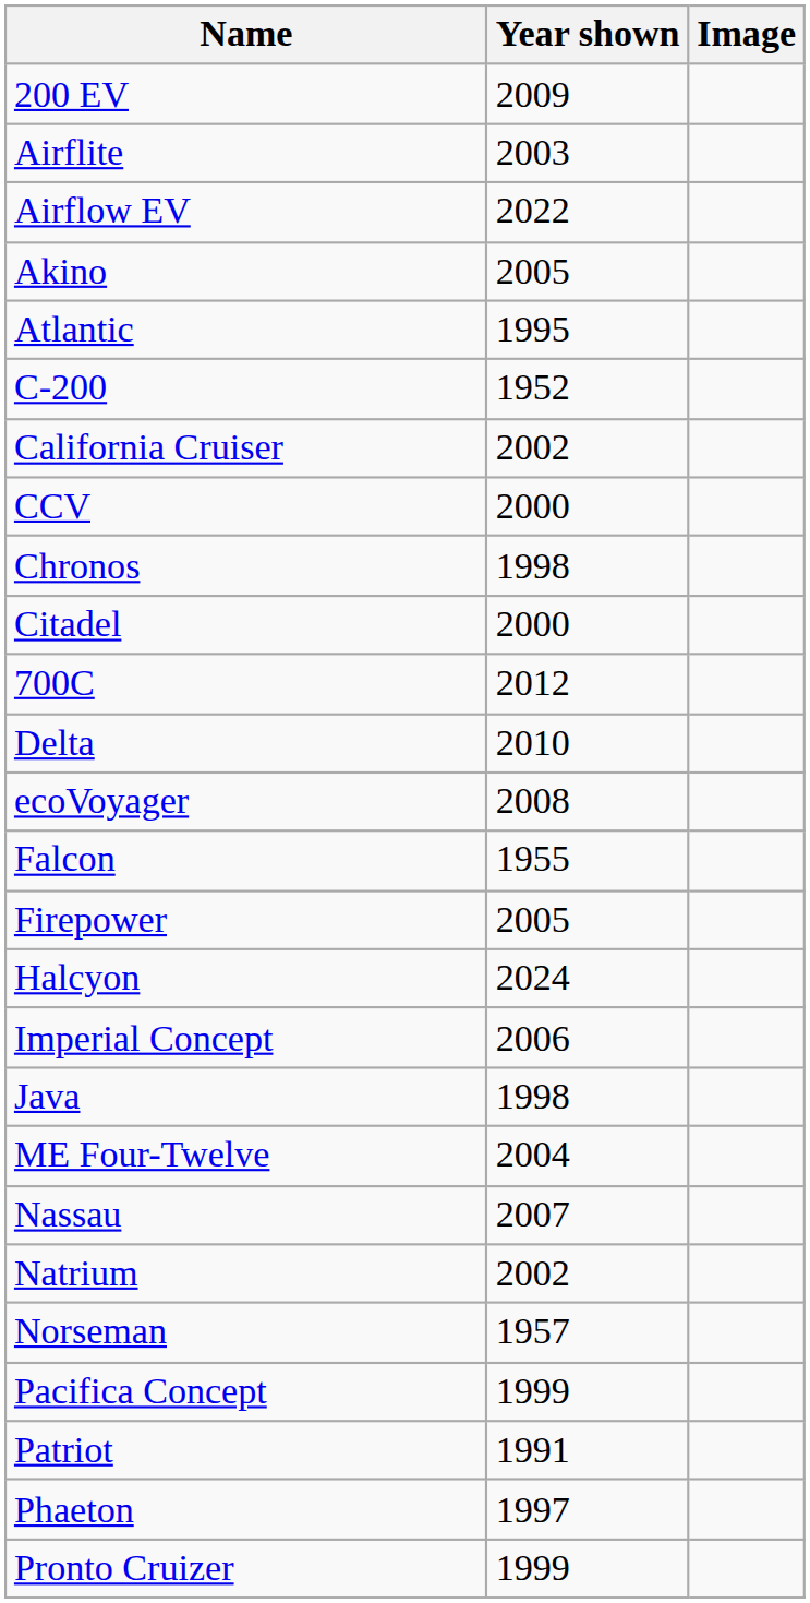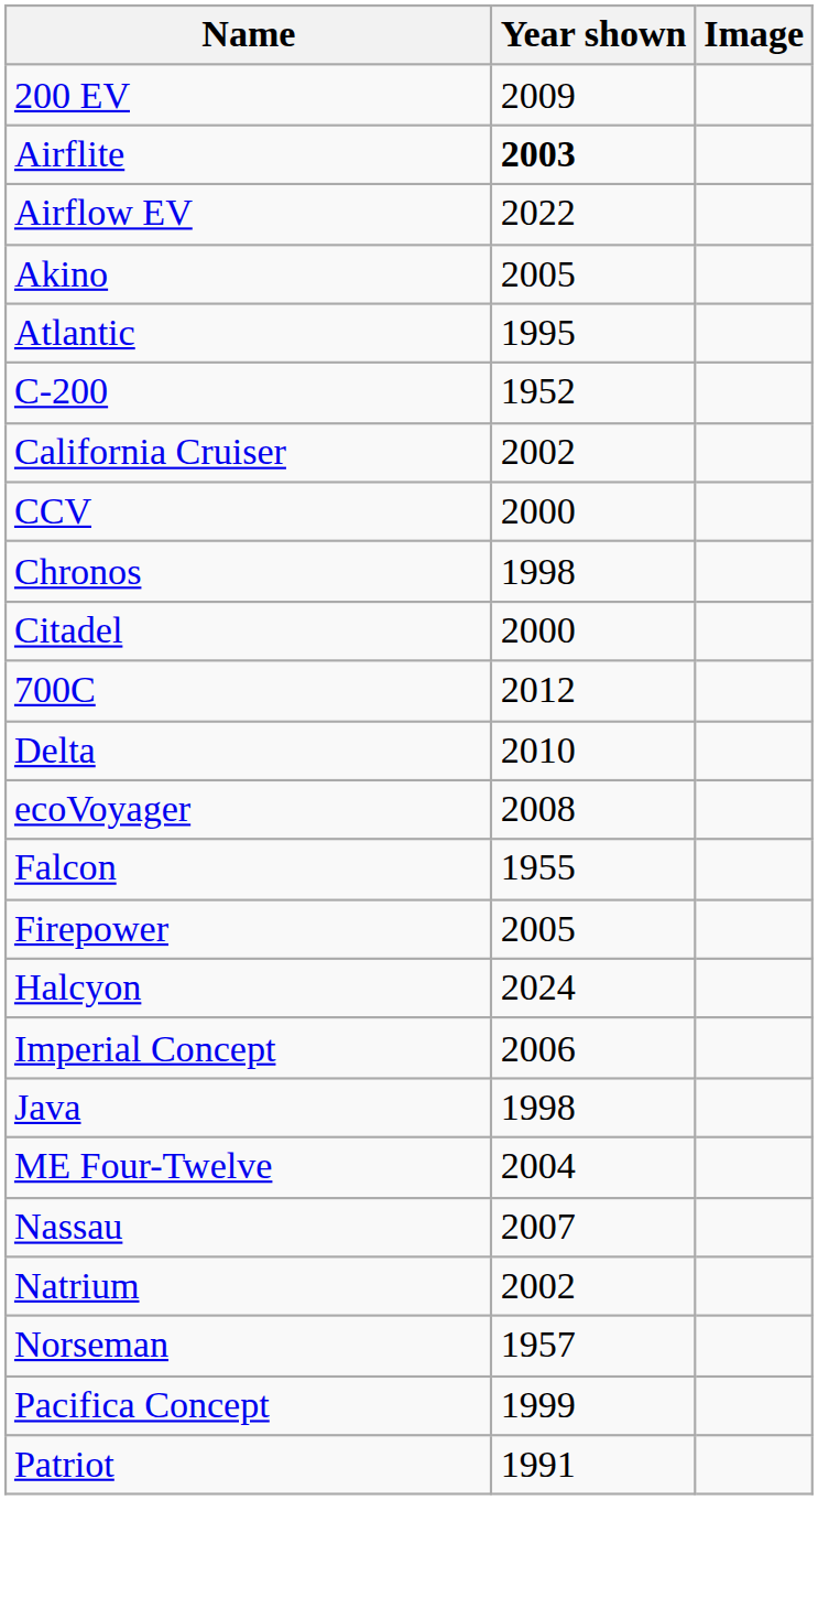Airflite | Year shown: normal -> bold
- row: Phaeton | 1997
- row: Pronto Cruizer | 1999
